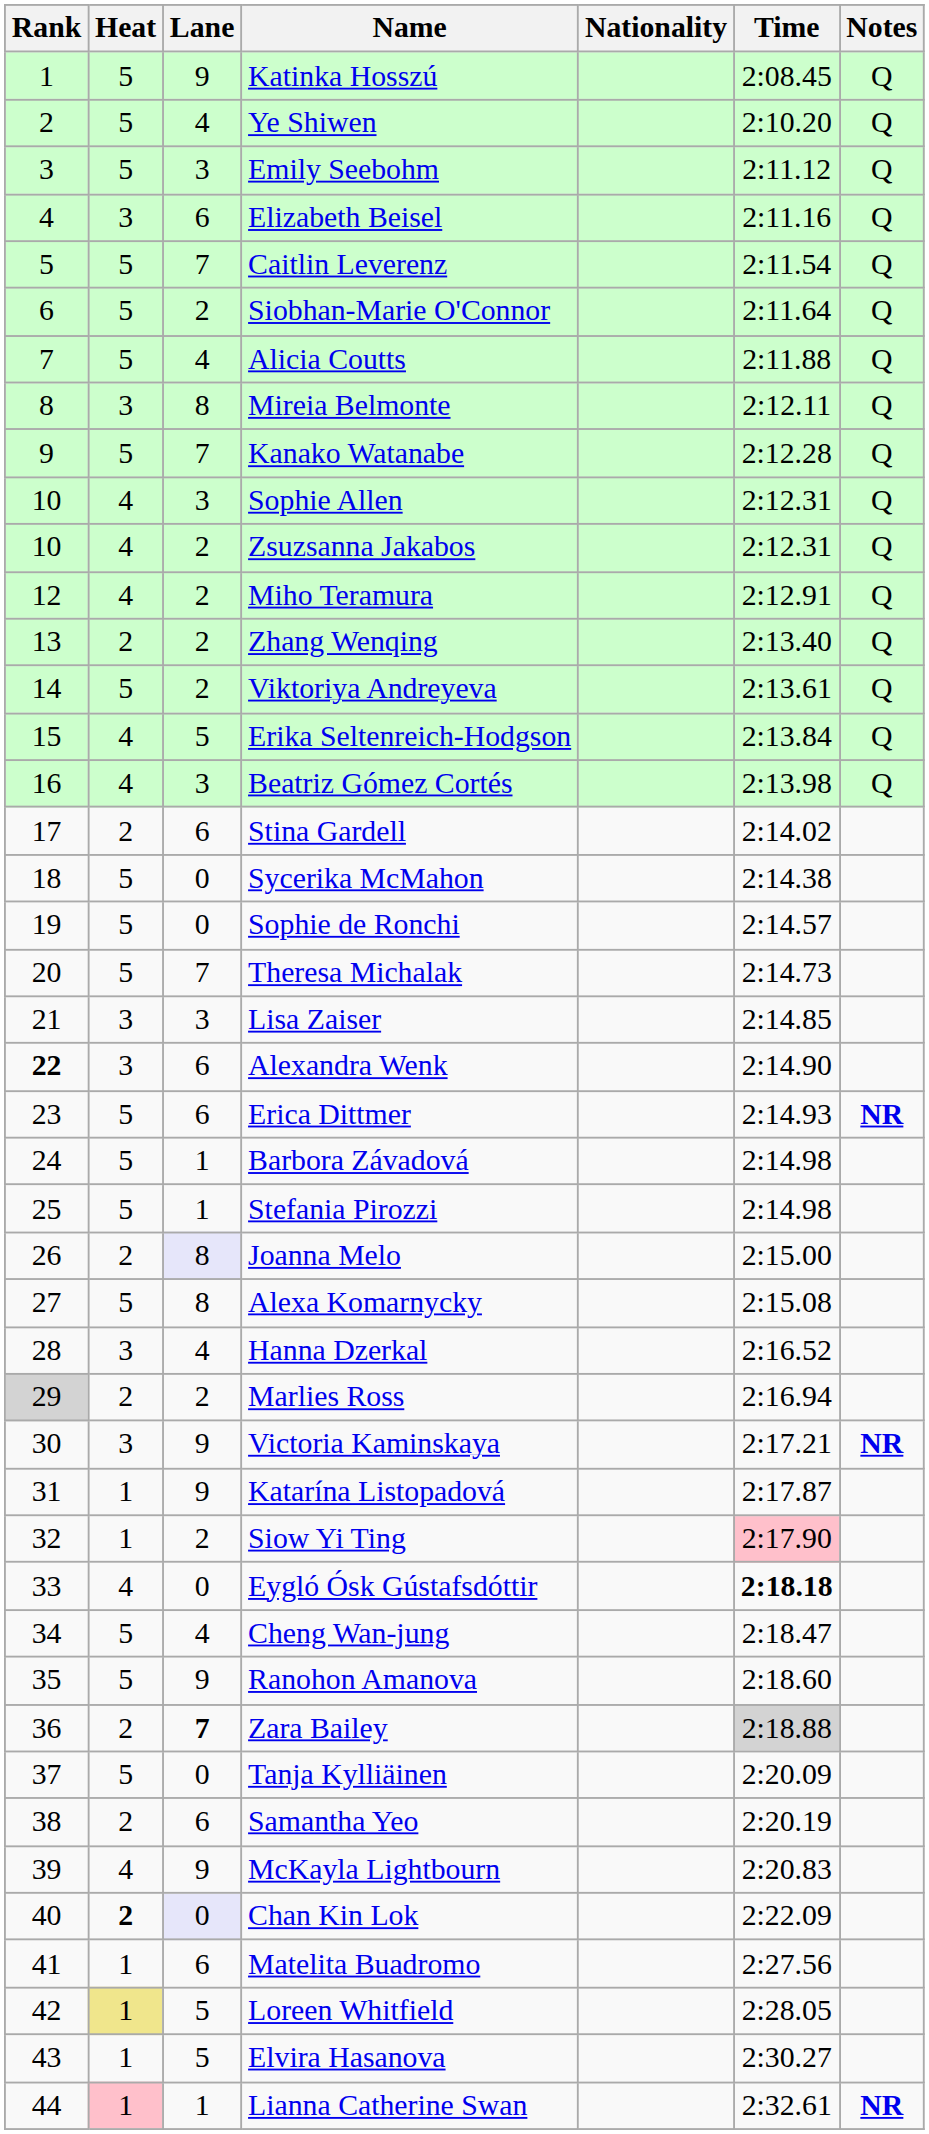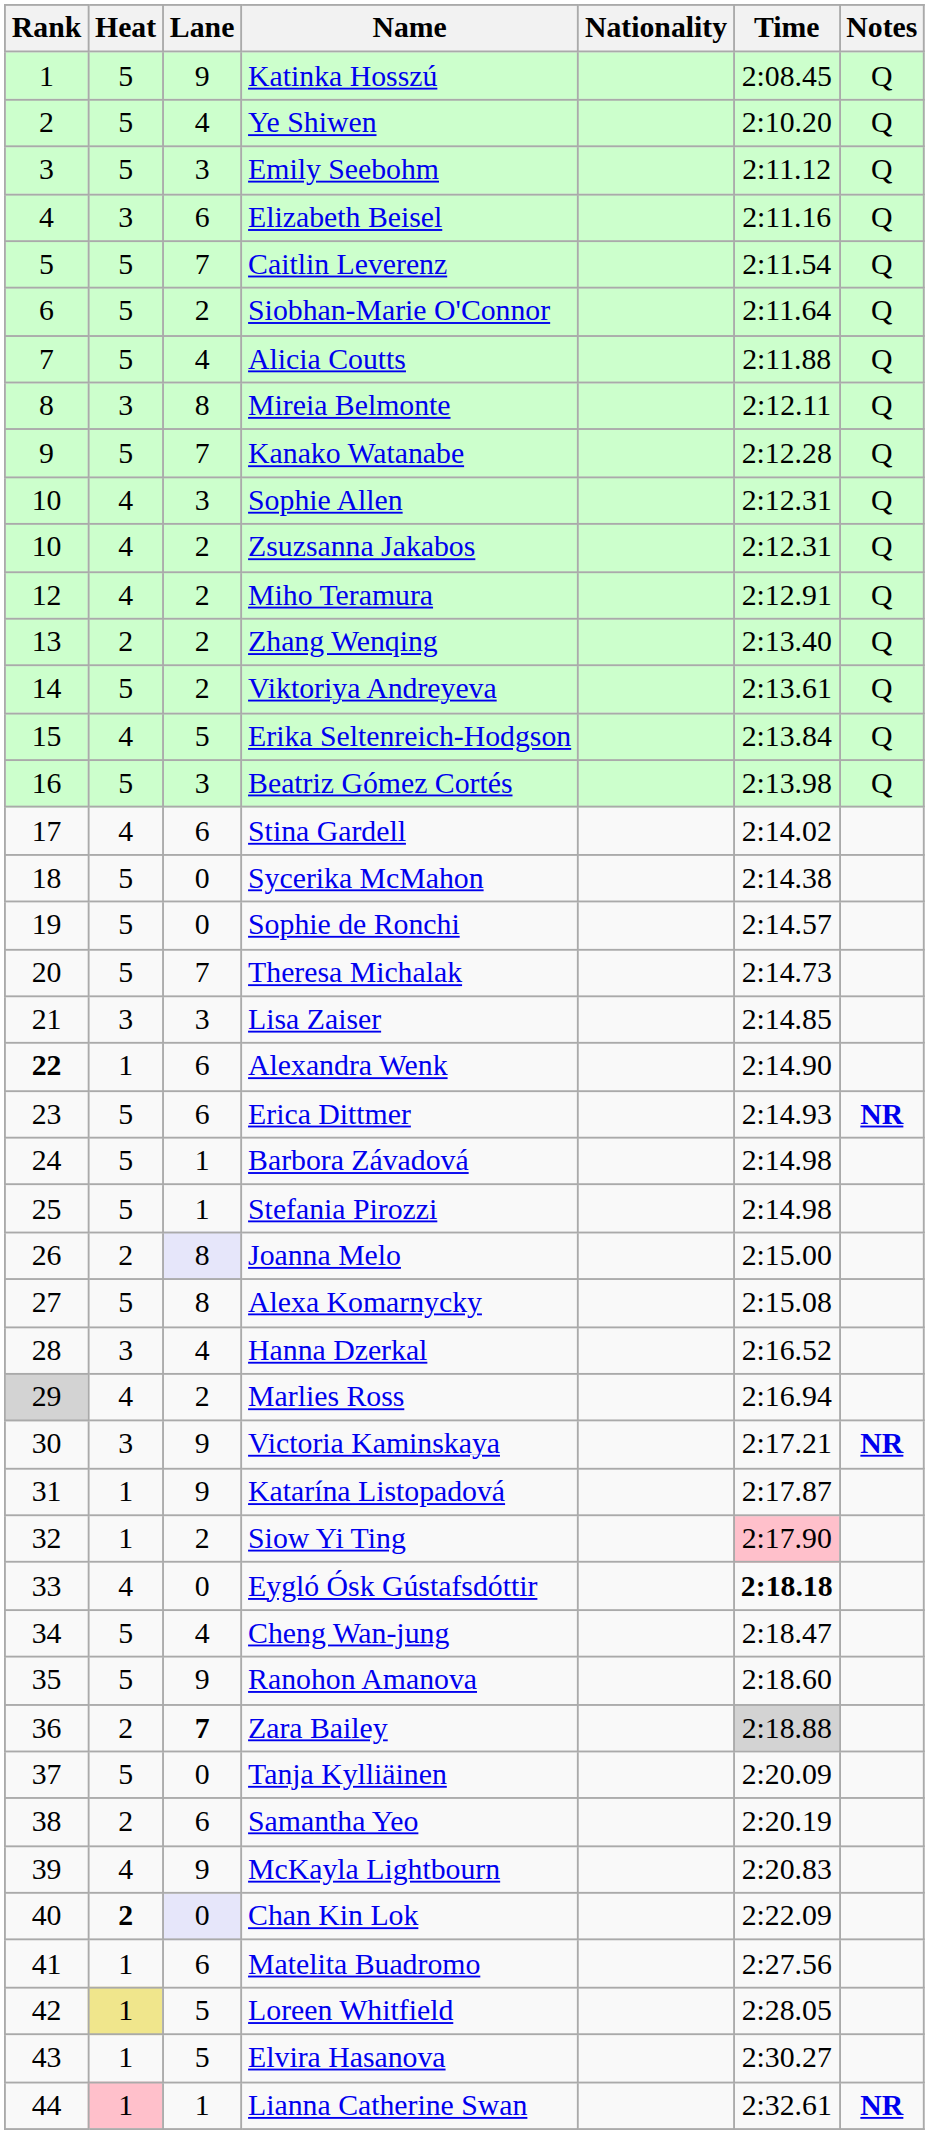Beatriz Gómez Cortés | Heat: 4 -> 5
Stina Gardell | Heat: 2 -> 4
Alexandra Wenk | Heat: 3 -> 1
Marlies Ross | Heat: 2 -> 4
